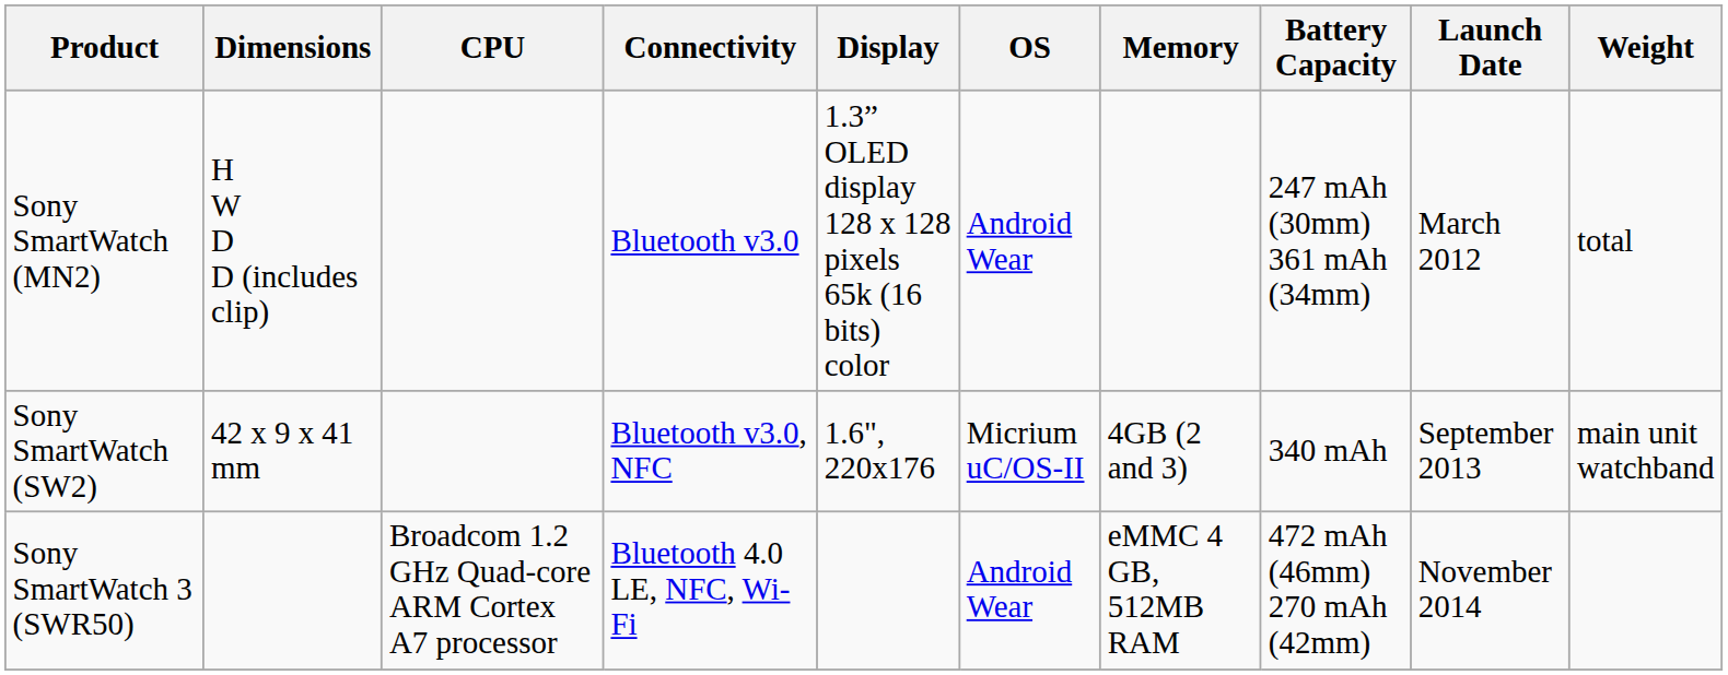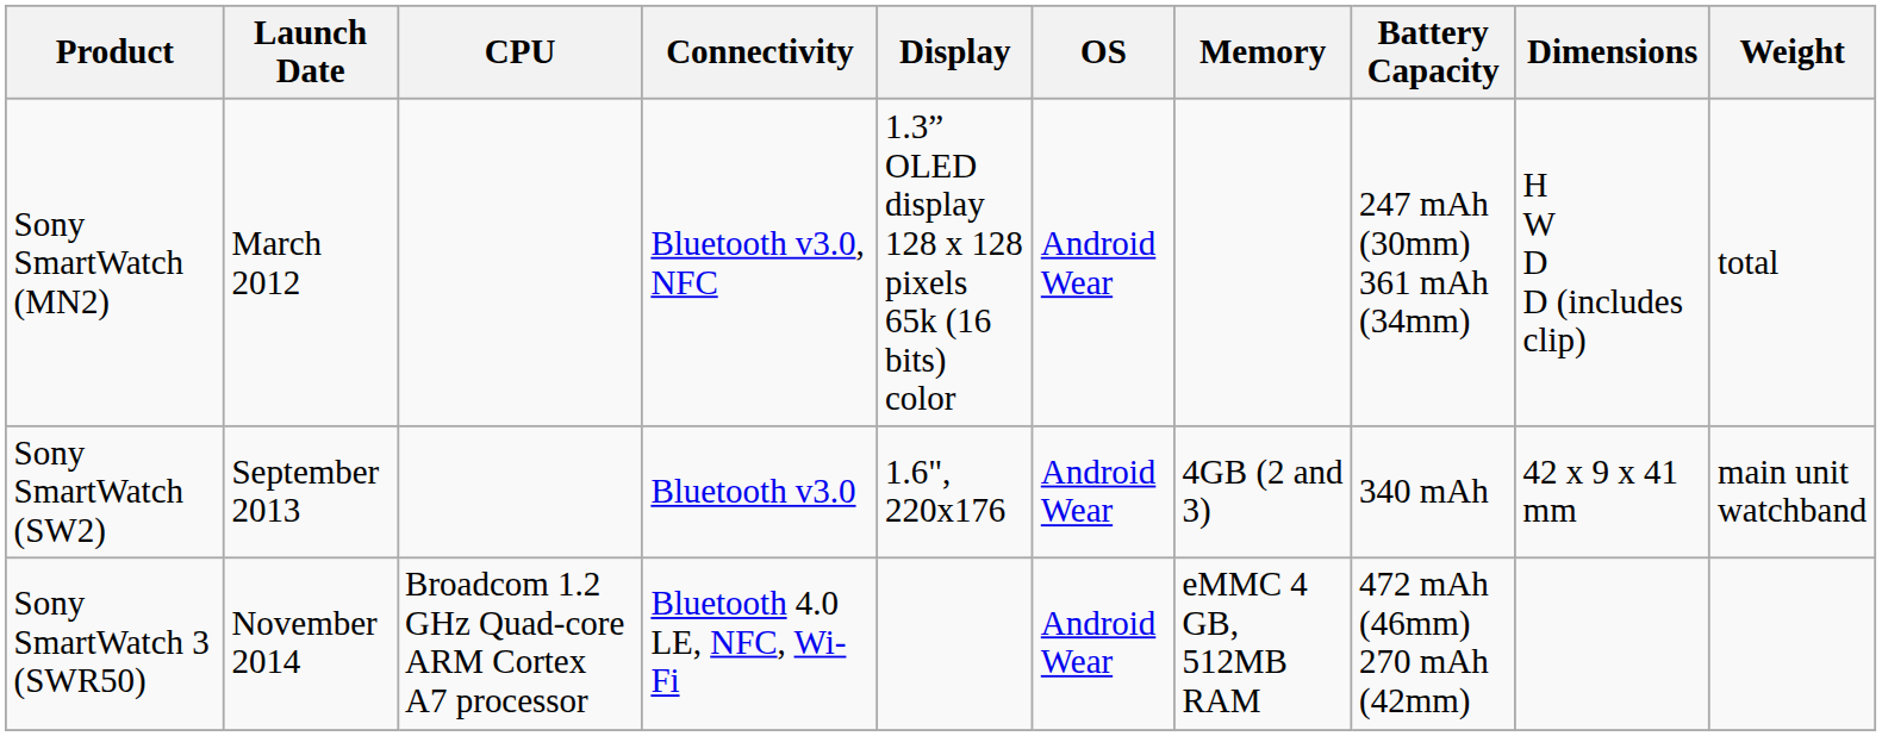columns swapped: Launch Date <-> Dimensions
Sony SmartWatch (MN2) | Connectivity: Bluetooth v3.0 -> Bluetooth v3.0, NFC
Sony SmartWatch (SW2) | Connectivity: Bluetooth v3.0, NFC -> Bluetooth v3.0
Sony SmartWatch (SW2) | OS: Micrium uC/OS-II -> Android Wear
